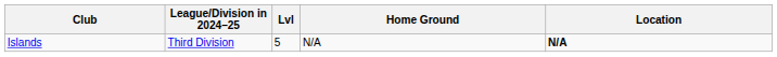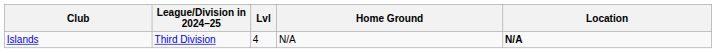Islands | Lvl: 5 -> 4
